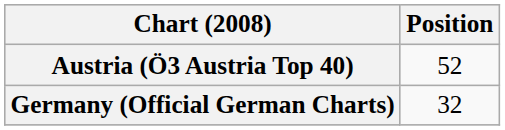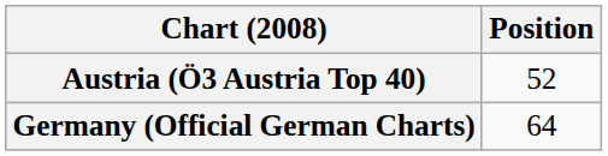Germany (Official German Charts) | Position: 32 -> 64
